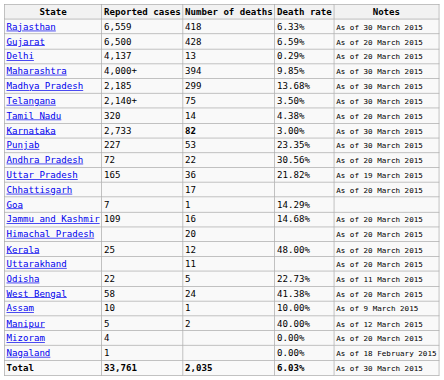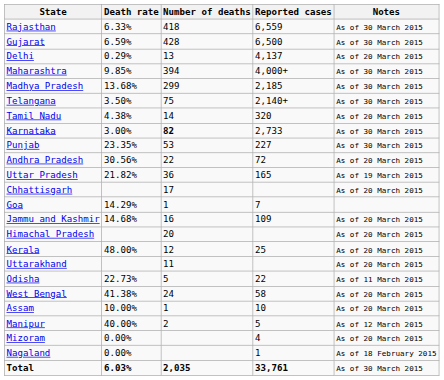columns swapped: Reported cases <-> Death rate
Gujarat | Notes: As of 20 March 2015 -> As of 30 March 2015
Assam | Notes: As of 9 March 2015 -> As of 20 March 2015
